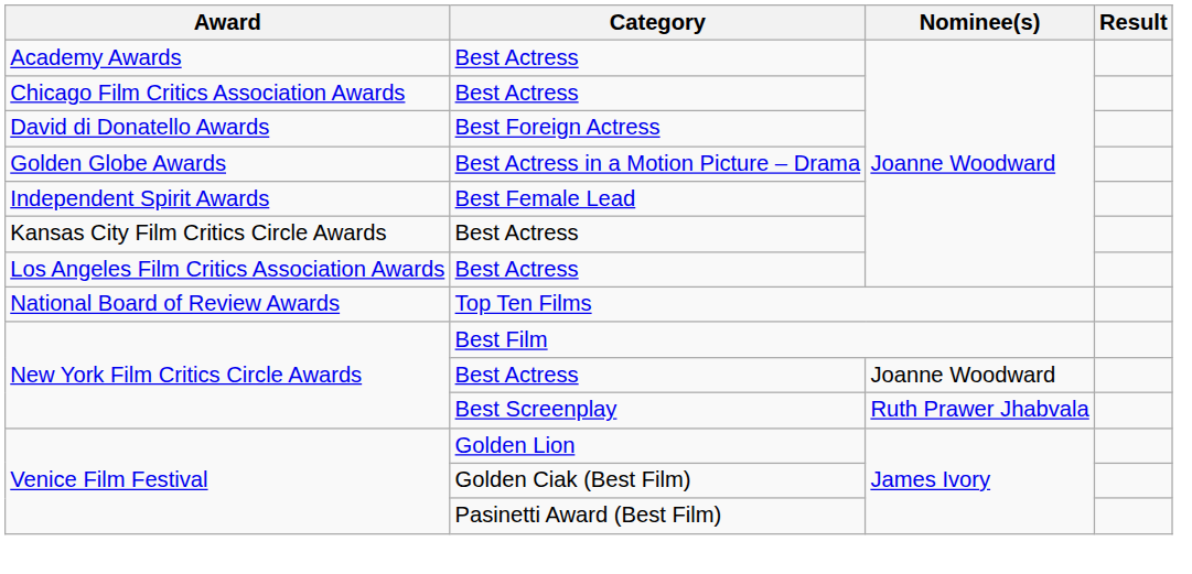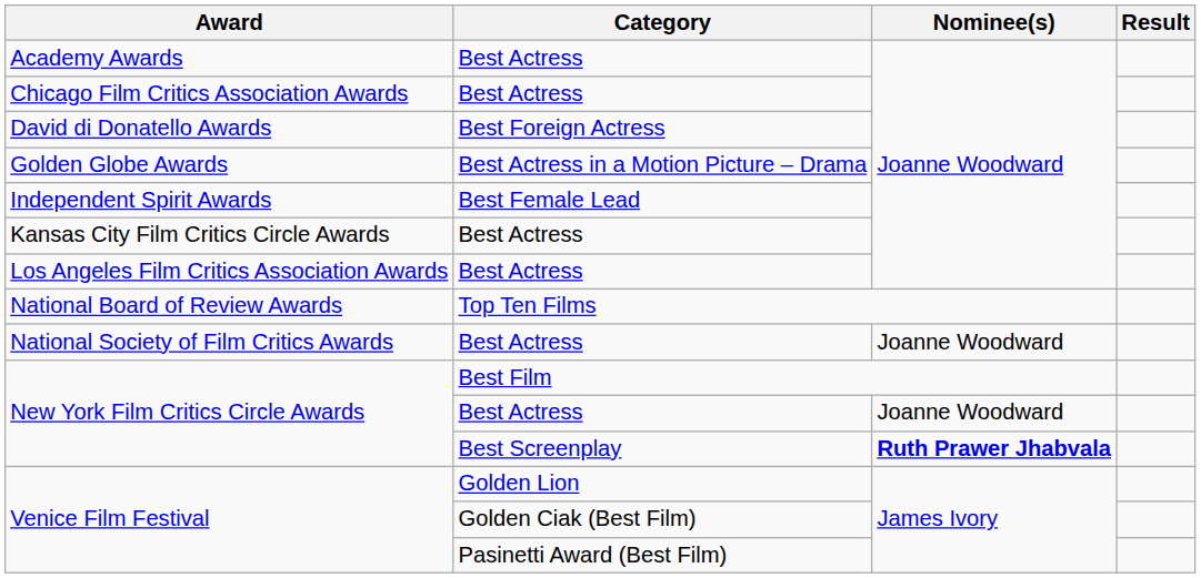+ row: National Society of Film Critics Awards | Best Actress | Joanne Woodward
New York Film Critics Circle Awards / Best Screenplay | Nominee(s): normal -> bold
